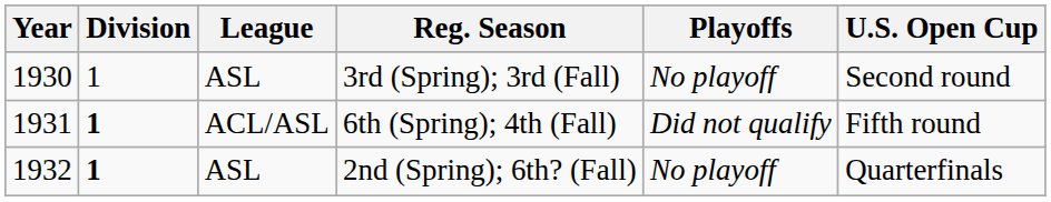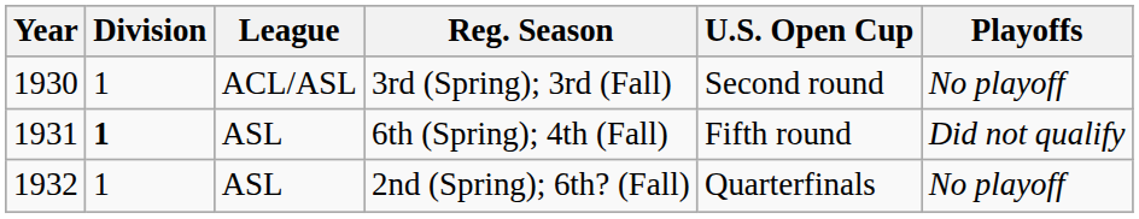columns swapped: Playoffs <-> U.S. Open Cup
3rd (Spring); 3rd (Fall) | League: ASL -> ACL/ASL
6th (Spring); 4th (Fall) | League: ACL/ASL -> ASL
2nd (Spring); 6th? (Fall) | Division: bold -> normal
